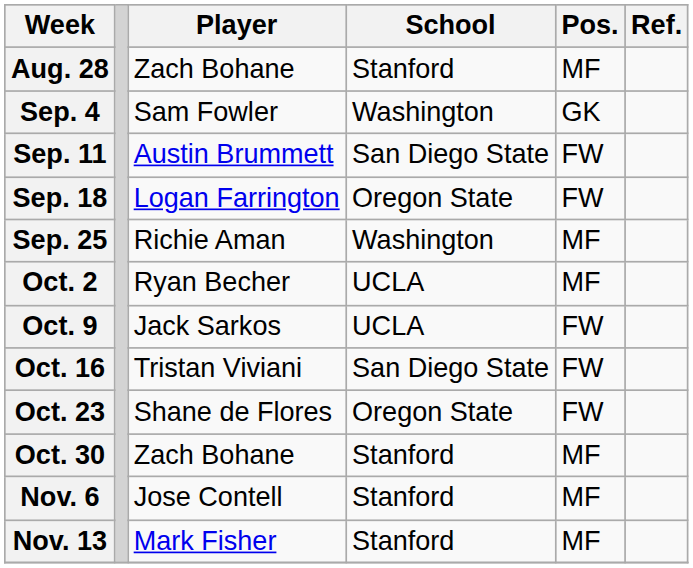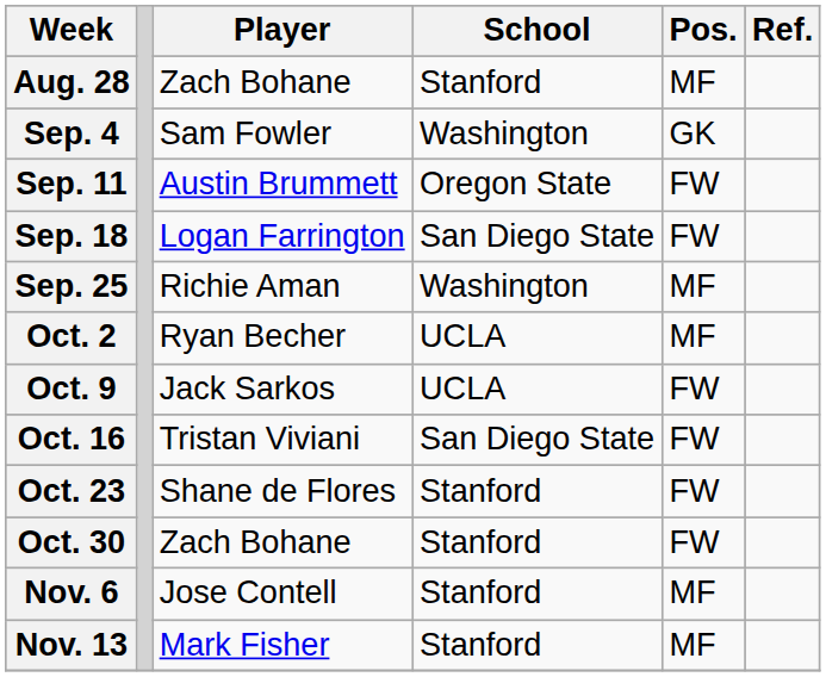Sep. 11 | School: San Diego State -> Oregon State
Sep. 18 | School: Oregon State -> San Diego State
Oct. 23 | School: Oregon State -> Stanford
Oct. 30 | Pos.: MF -> FW
